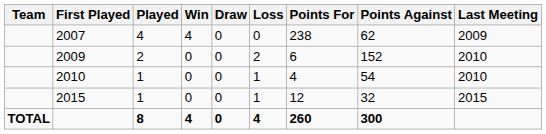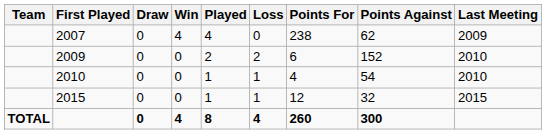columns swapped: Played <-> Draw
